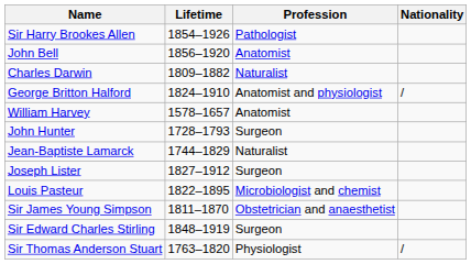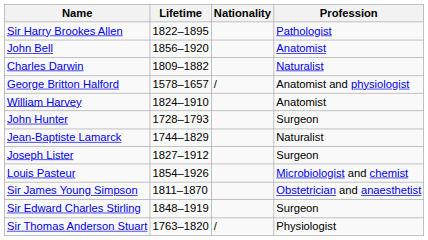columns swapped: Nationality <-> Profession
Sir Harry Brookes Allen | Lifetime: 1854–1926 -> 1822–1895
George Britton Halford | Lifetime: 1824–1910 -> 1578–1657
William Harvey | Lifetime: 1578–1657 -> 1824–1910
Louis Pasteur | Lifetime: 1822–1895 -> 1854–1926
